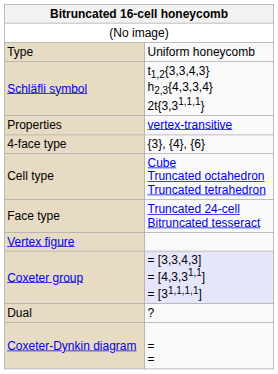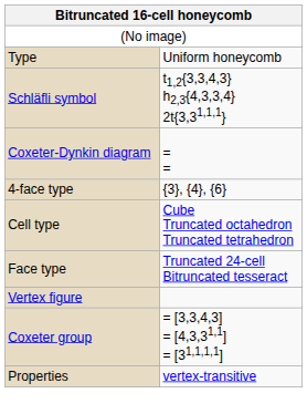rows swapped: Coxeter-Dynkin diagram <-> Properties
Coxeter group | column 2: lavender background -> no background
- row: Dual | ?
